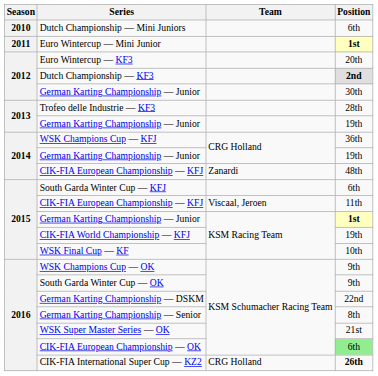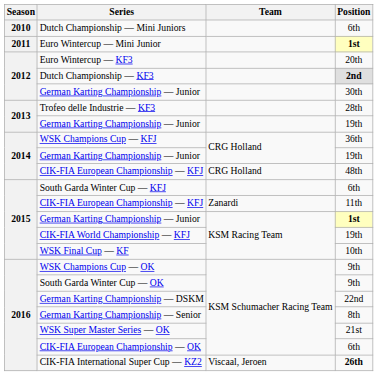2014 / CIK-FIA European Championship — KFJ | Team: Zanardi -> CRG Holland
2015 / CIK-FIA European Championship — KFJ | Team: Viscaal, Jeroen -> Zanardi
CIK-FIA European Championship — OK | Position: lightgreen background -> no background
CIK-FIA International Super Cup — KZ2 | Team: CRG Holland -> Viscaal, Jeroen
